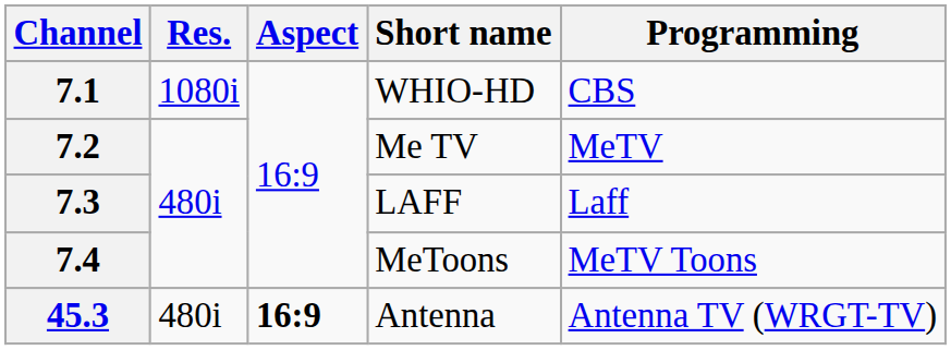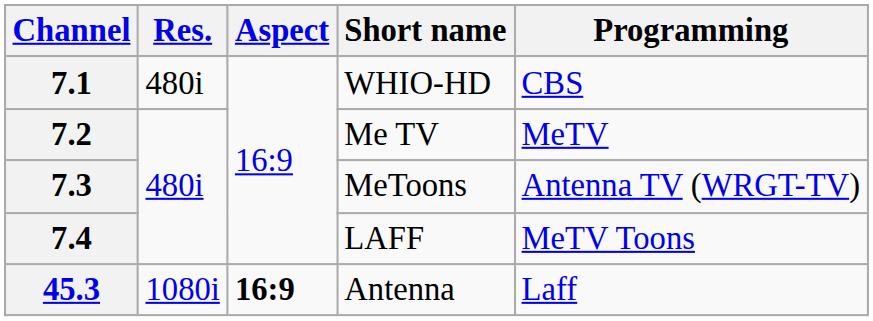7.1 | Res.: 1080i -> 480i
7.3 | Short name: LAFF -> MeToons
7.3 | Programming: Laff -> Antenna TV (WRGT-TV)
7.4 | Short name: MeToons -> LAFF
45.3 | Res.: 480i -> 1080i
45.3 | Programming: Antenna TV (WRGT-TV) -> Laff
